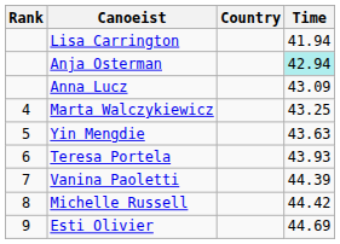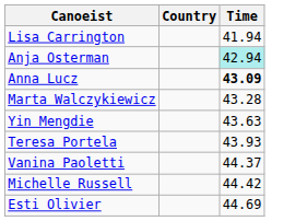- column: Rank | 4 | 5 | 6 | 7 | 8 | 9
Anna Lucz | Time: normal -> bold
Marta Walczykiewicz | Time: 43.25 -> 43.28
Vanina Paoletti | Time: 44.39 -> 44.37
